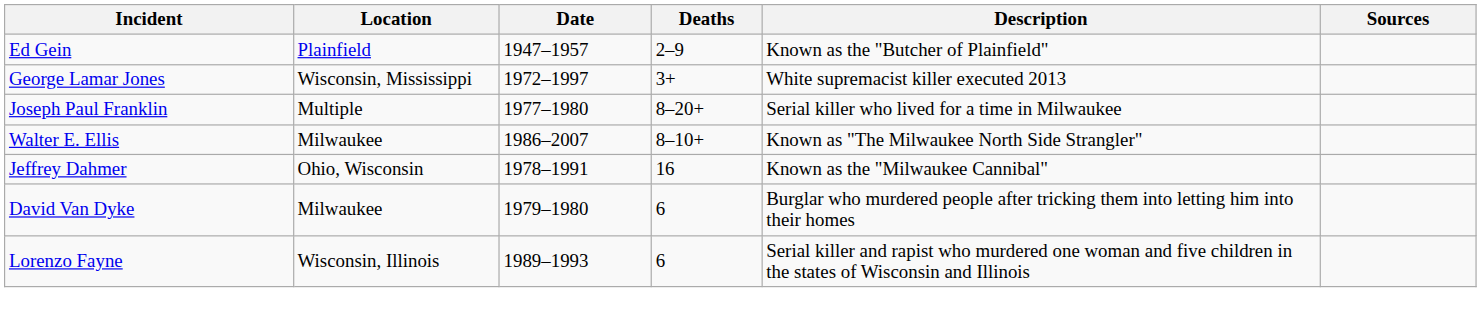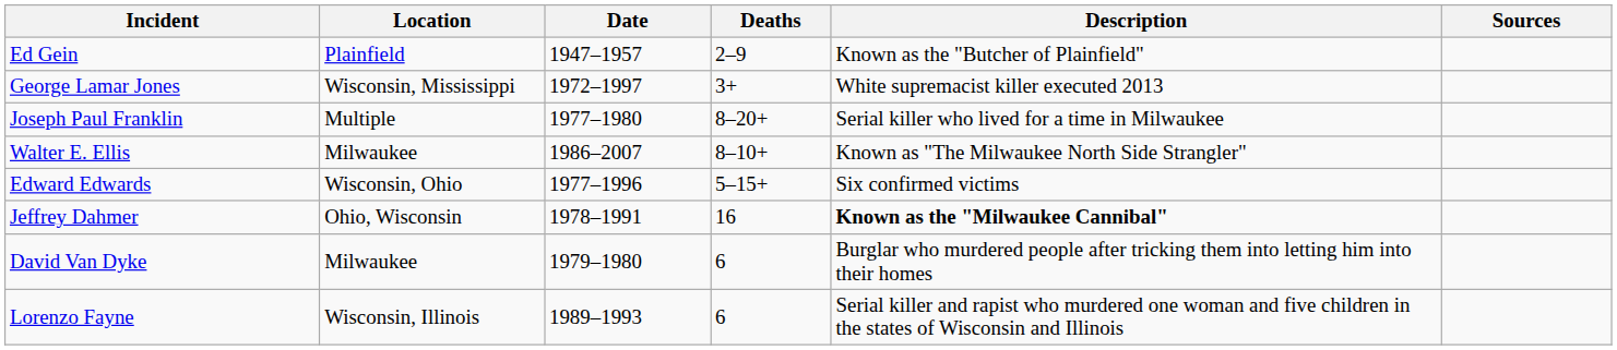+ row: Edward Edwards | Wisconsin, Ohio | 1977–1996 | 5–15+ | Six confirmed victims
Jeffrey Dahmer | Description: normal -> bold
